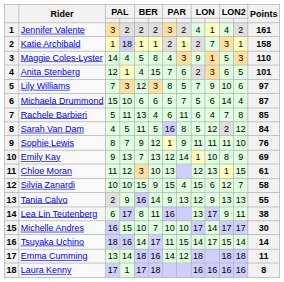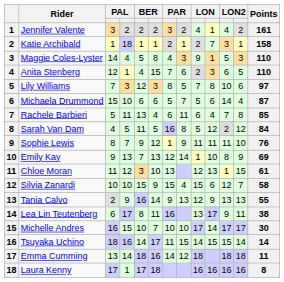Anita Stenberg | Points: 101 -> 110
Lily Williams | column 10: 9 -> 8
Tsuyaka Uchino | column 10: 17 -> 15
